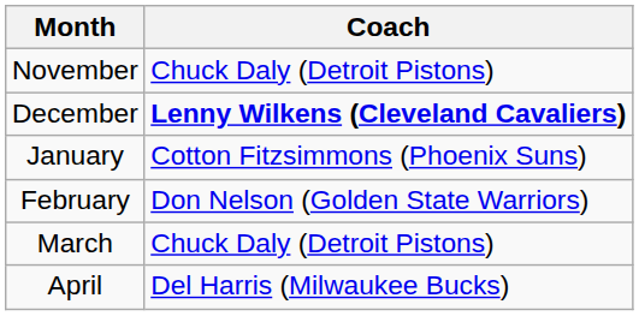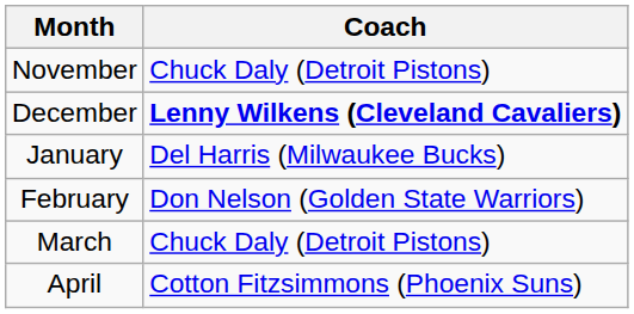January | Coach: Cotton Fitzsimmons (Phoenix Suns) -> Del Harris (Milwaukee Bucks)
April | Coach: Del Harris (Milwaukee Bucks) -> Cotton Fitzsimmons (Phoenix Suns)
